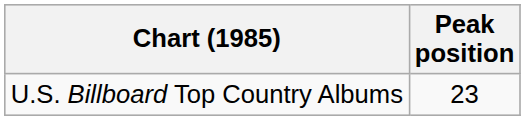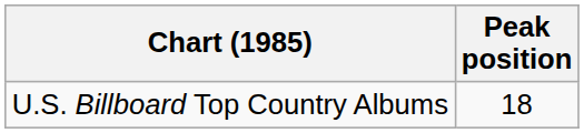U.S. Billboard Top Country Albums | Peak position: 23 -> 18
